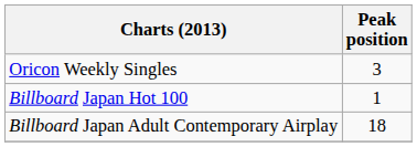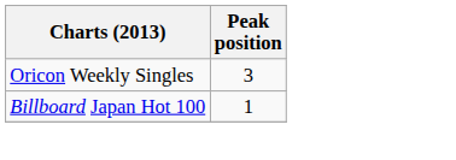- row: Billboard Japan Adult Contemporary Airplay | 18
